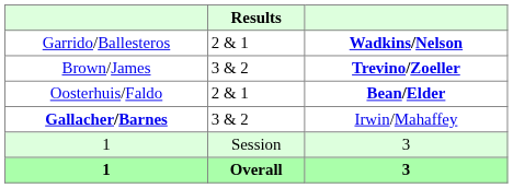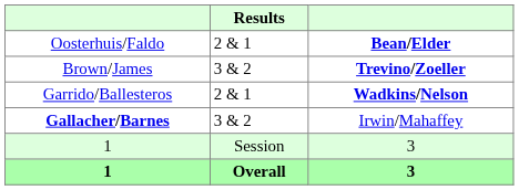rows swapped: Garrido/Ballesteros <-> Oosterhuis/Faldo
